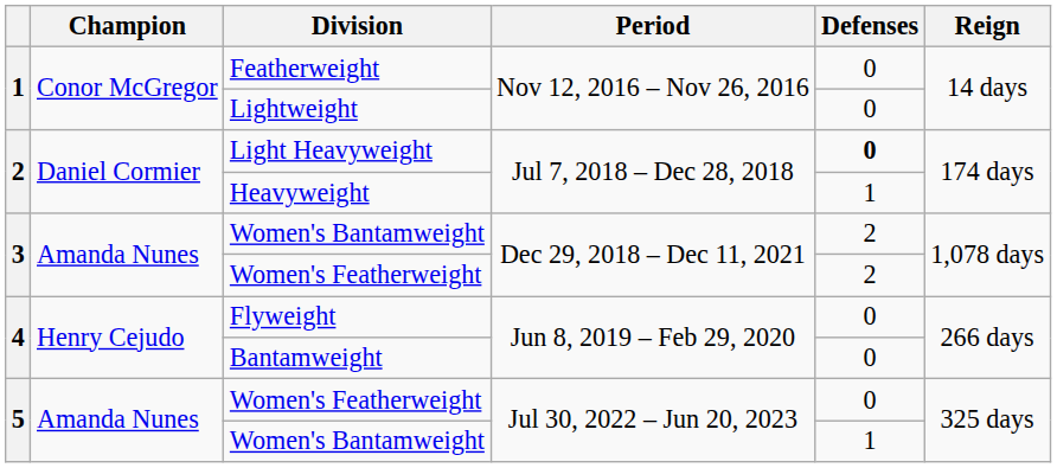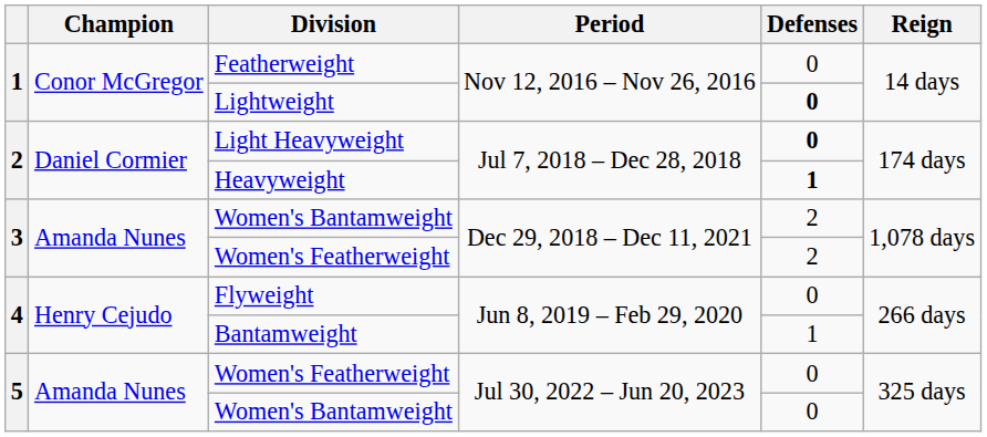Lightweight | Defenses: normal -> bold
Heavyweight | Defenses: normal -> bold
Bantamweight | Defenses: 0 -> 1
5 / Women's Bantamweight | Defenses: 1 -> 0
